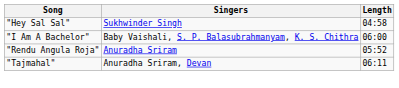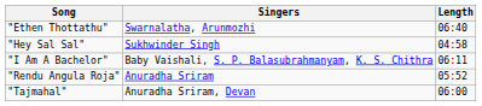+ row: "Ethen Thottathu" | Swarnalatha, Arunmozhi | 06:40
"I Am A Bachelor" | Length: 06:00 -> 06:11
"Tajmahal" | Length: 06:11 -> 06:00
